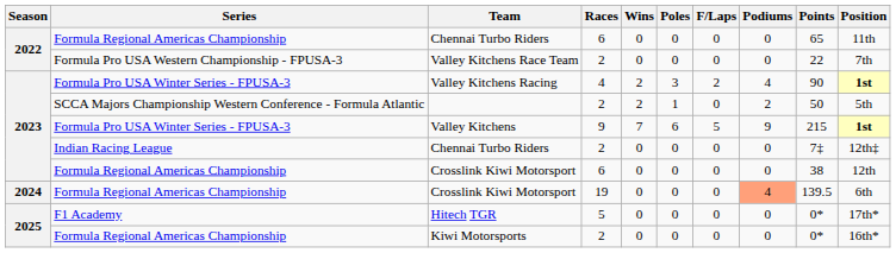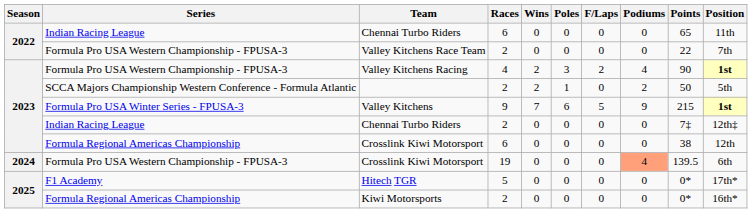Chennai Turbo Riders / 6 | Series: Formula Regional Americas Championship -> Indian Racing League
Valley Kitchens Racing | Series: Formula Pro USA Winter Series - FPUSA-3 -> Formula Pro USA Western Championship - FPUSA-3
Crosslink Kiwi Motorsport / 19 | Series: Formula Regional Americas Championship -> Formula Pro USA Western Championship - FPUSA-3
